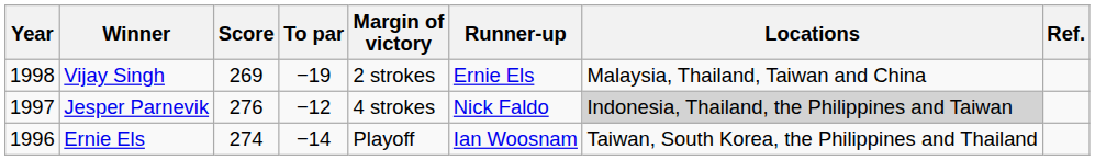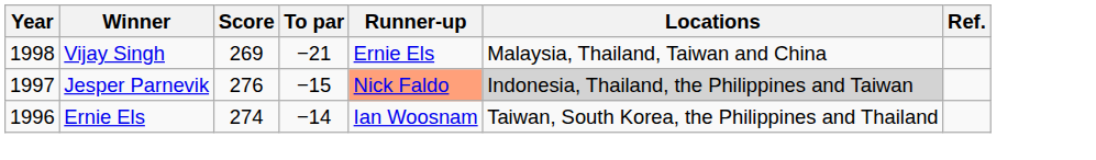- column: Margin of victory | 2 strokes | 4 strokes | Playoff
Vijay Singh | To par: −19 -> −21
Jesper Parnevik | To par: −12 -> −15
Jesper Parnevik | Runner-up: no background -> lightsalmon background
